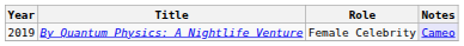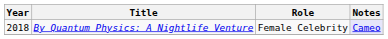By Quantum Physics: A Nightlife Venture | Year: 2019 -> 2018
